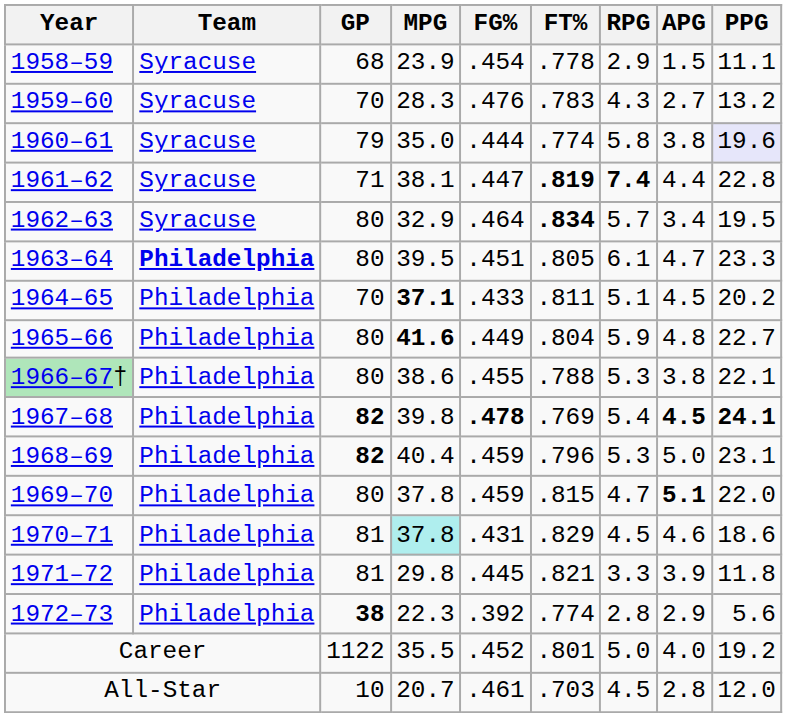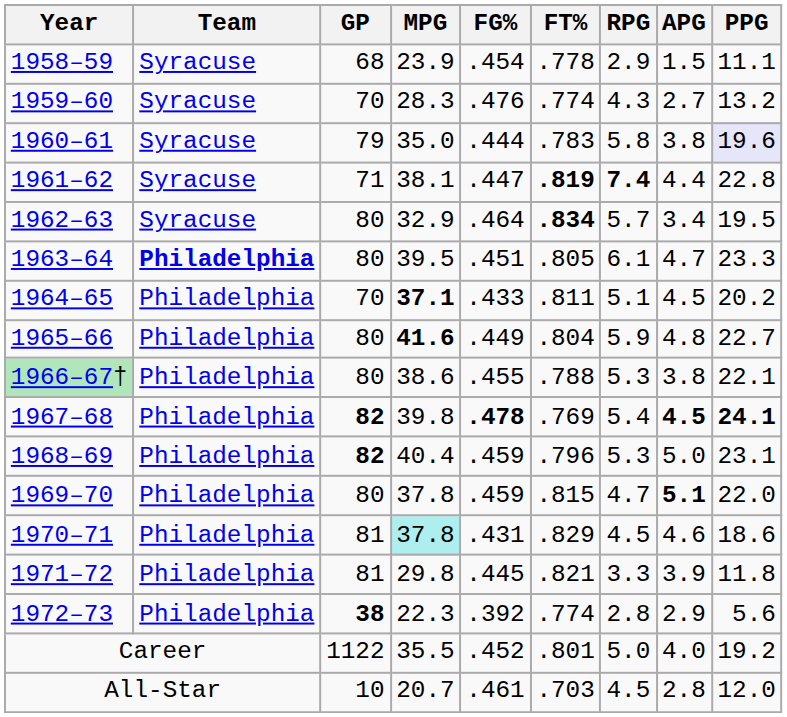1959–60 | FT%: .783 -> .774
1960–61 | FT%: .774 -> .783
